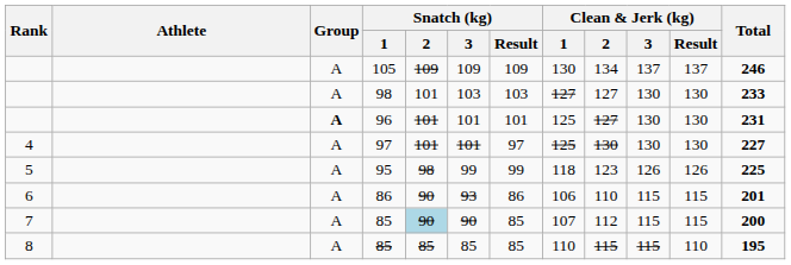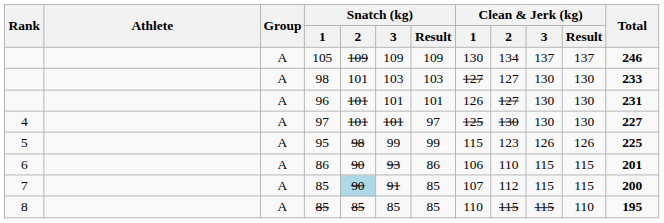96 | Group: bold -> normal
96 | Clean & Jerk (kg) / 1: 125 -> 126
95 | Clean & Jerk (kg) / 1: 118 -> 115
7 / 85 | Snatch (kg) / 3: 90 -> 91
